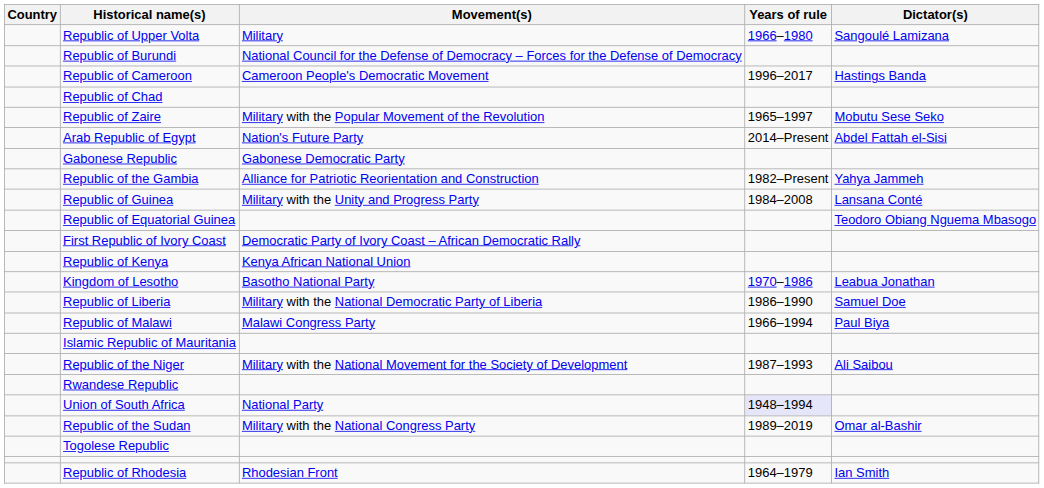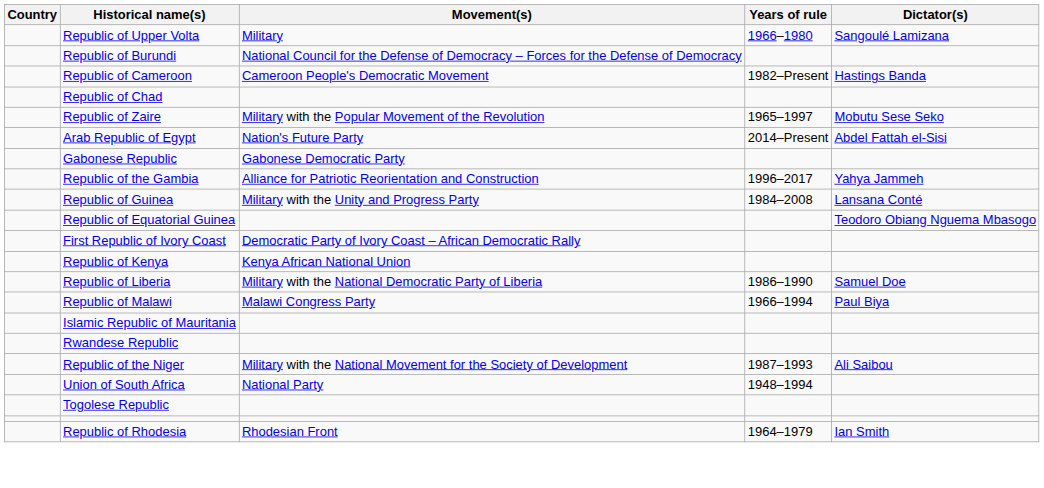Republic of Cameroon | Years of rule: 1996–2017 -> 1982–Present
Republic of the Gambia | Years of rule: 1982–Present -> 1996–2017
- row: Kingdom of Lesotho | Basotho National Party | 1970–1986 | Leabua Jonathan
rows swapped: Republic of the Niger <-> Rwandese Republic
Union of South Africa | Years of rule: lavender background -> no background
- row: Republic of the Sudan | Military with the National Congress Party | 1989–2019 | Omar al-Bashir
